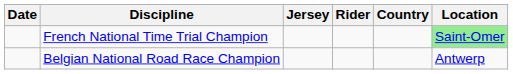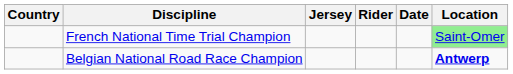columns swapped: Date <-> Country
Belgian National Road Race Champion | Location: normal -> bold
